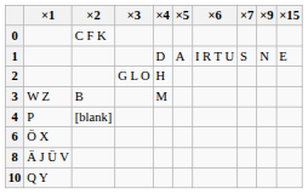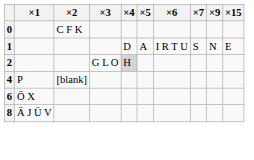2 | ×4: no background -> lightgrey background
- row: 3 | W Z | B | M
- row: 10 | Q Y
